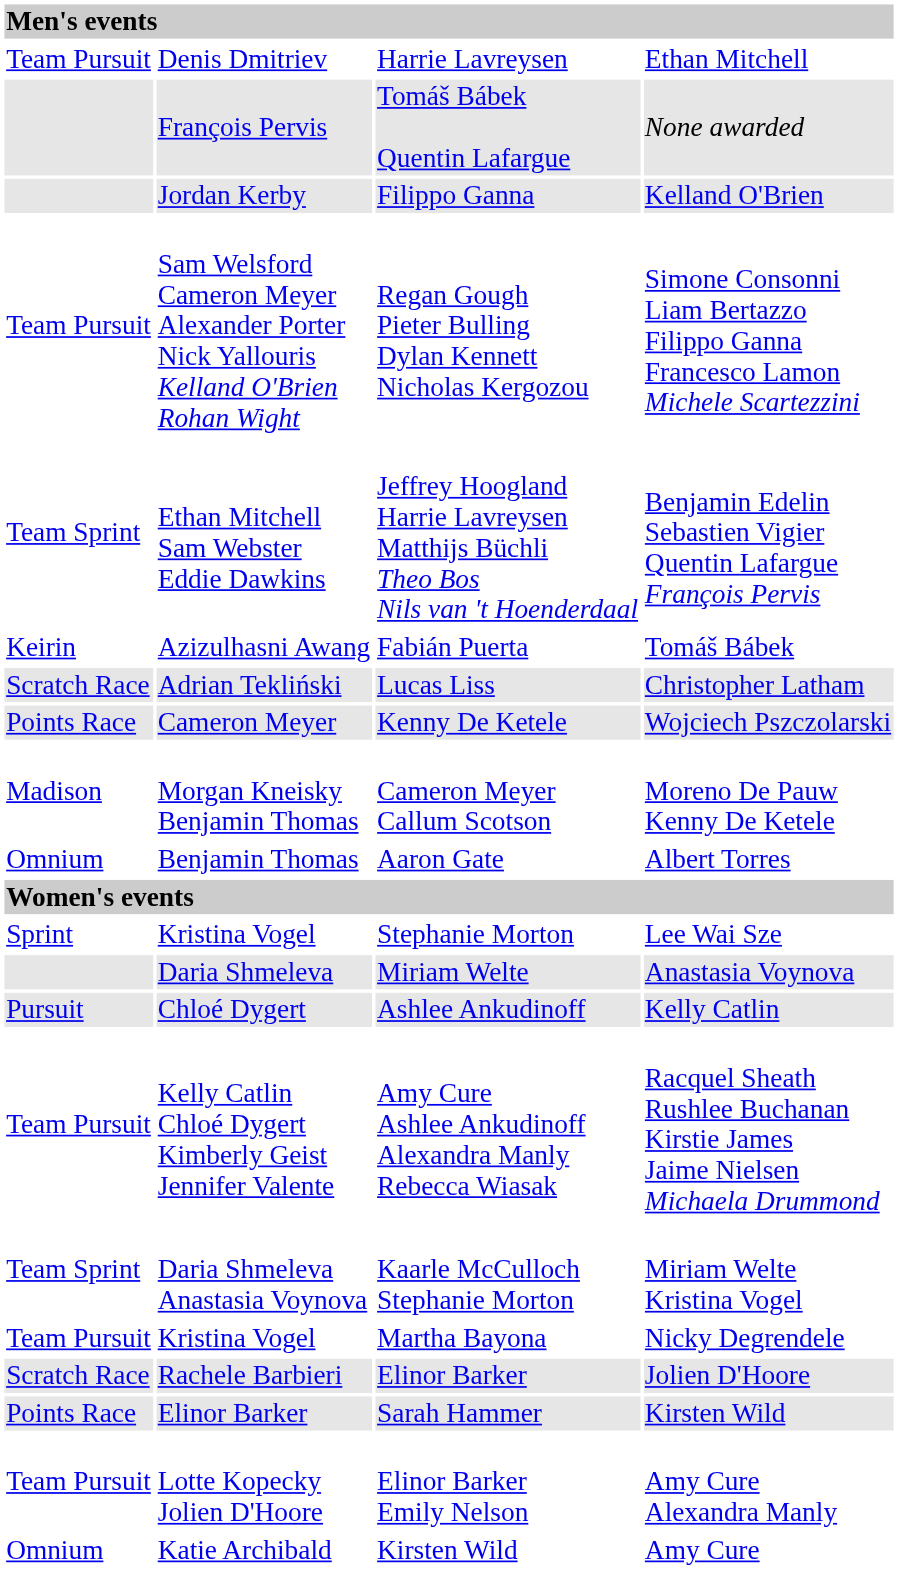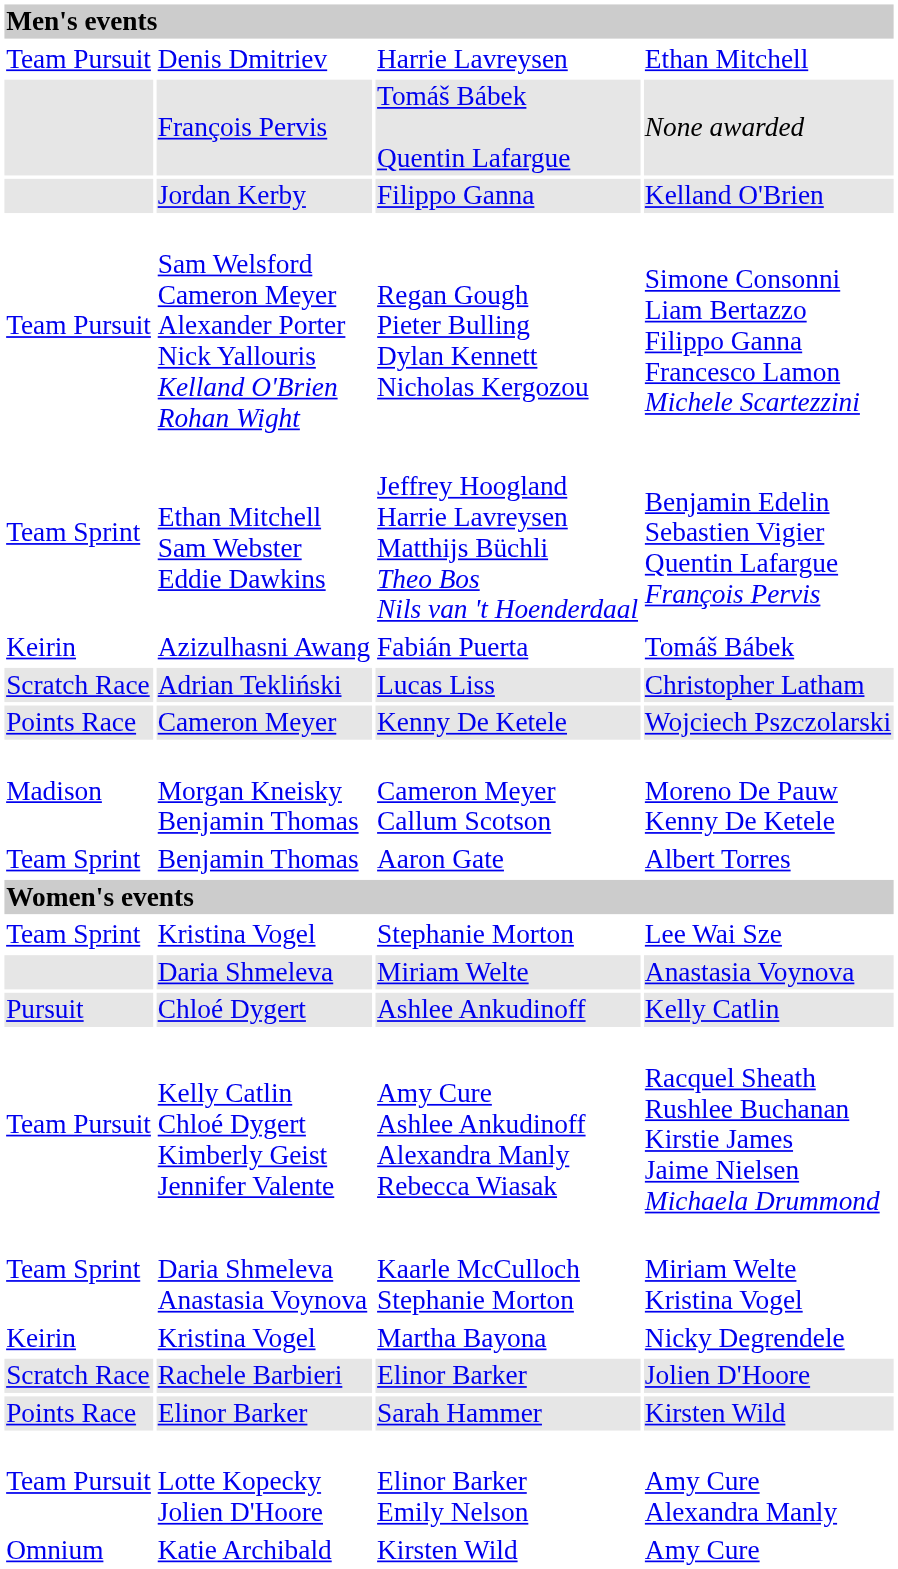Aaron Gate | column 1: Omnium -> Team Sprint
Stephanie Morton | column 1: Sprint -> Team Sprint
Martha Bayona | column 1: Team Pursuit -> Keirin
